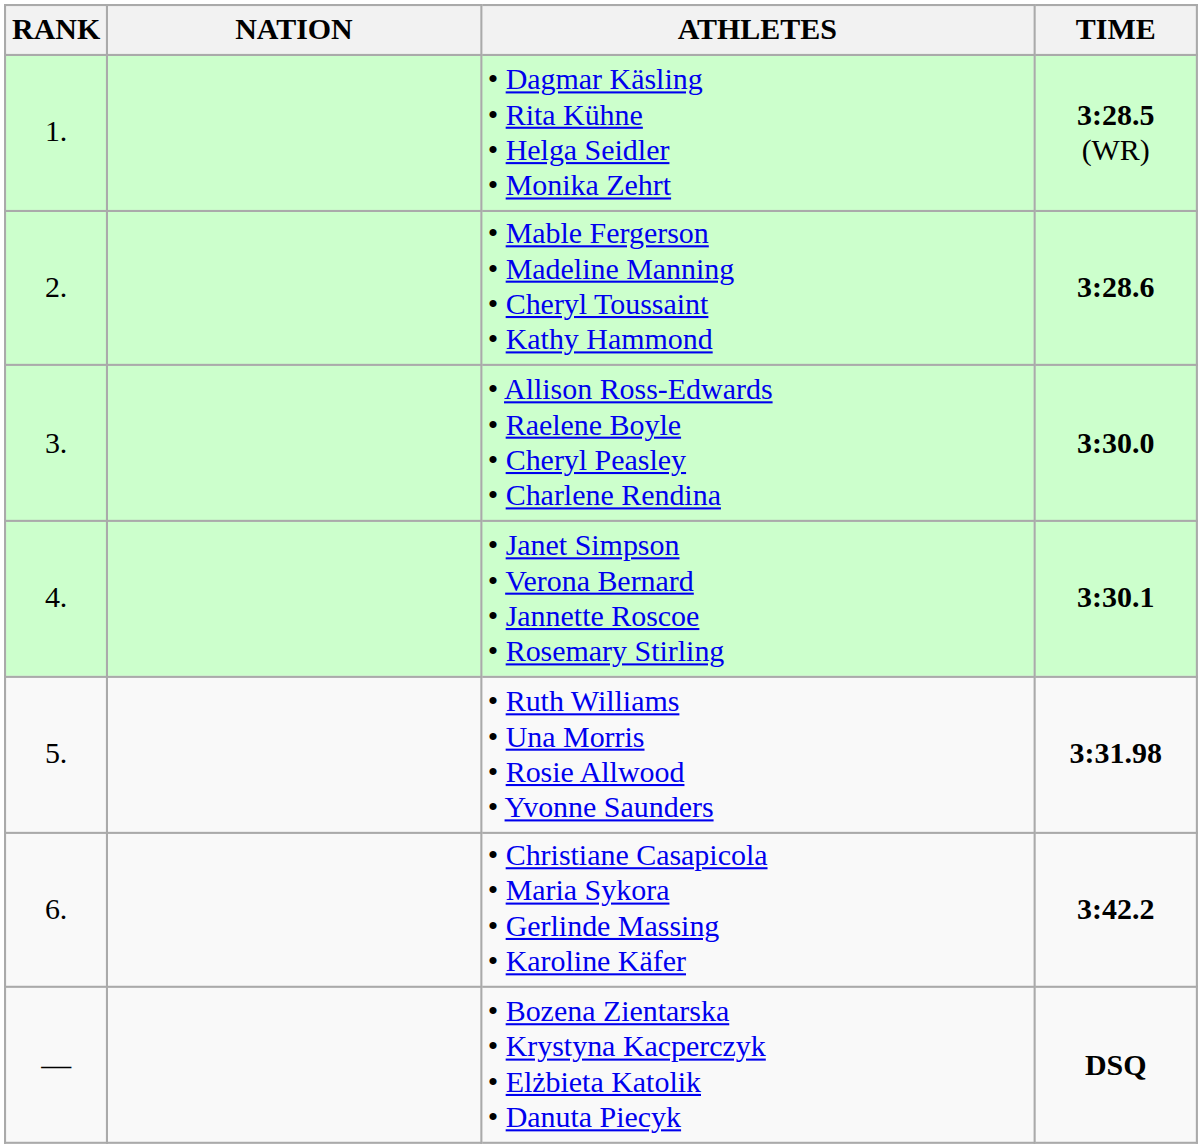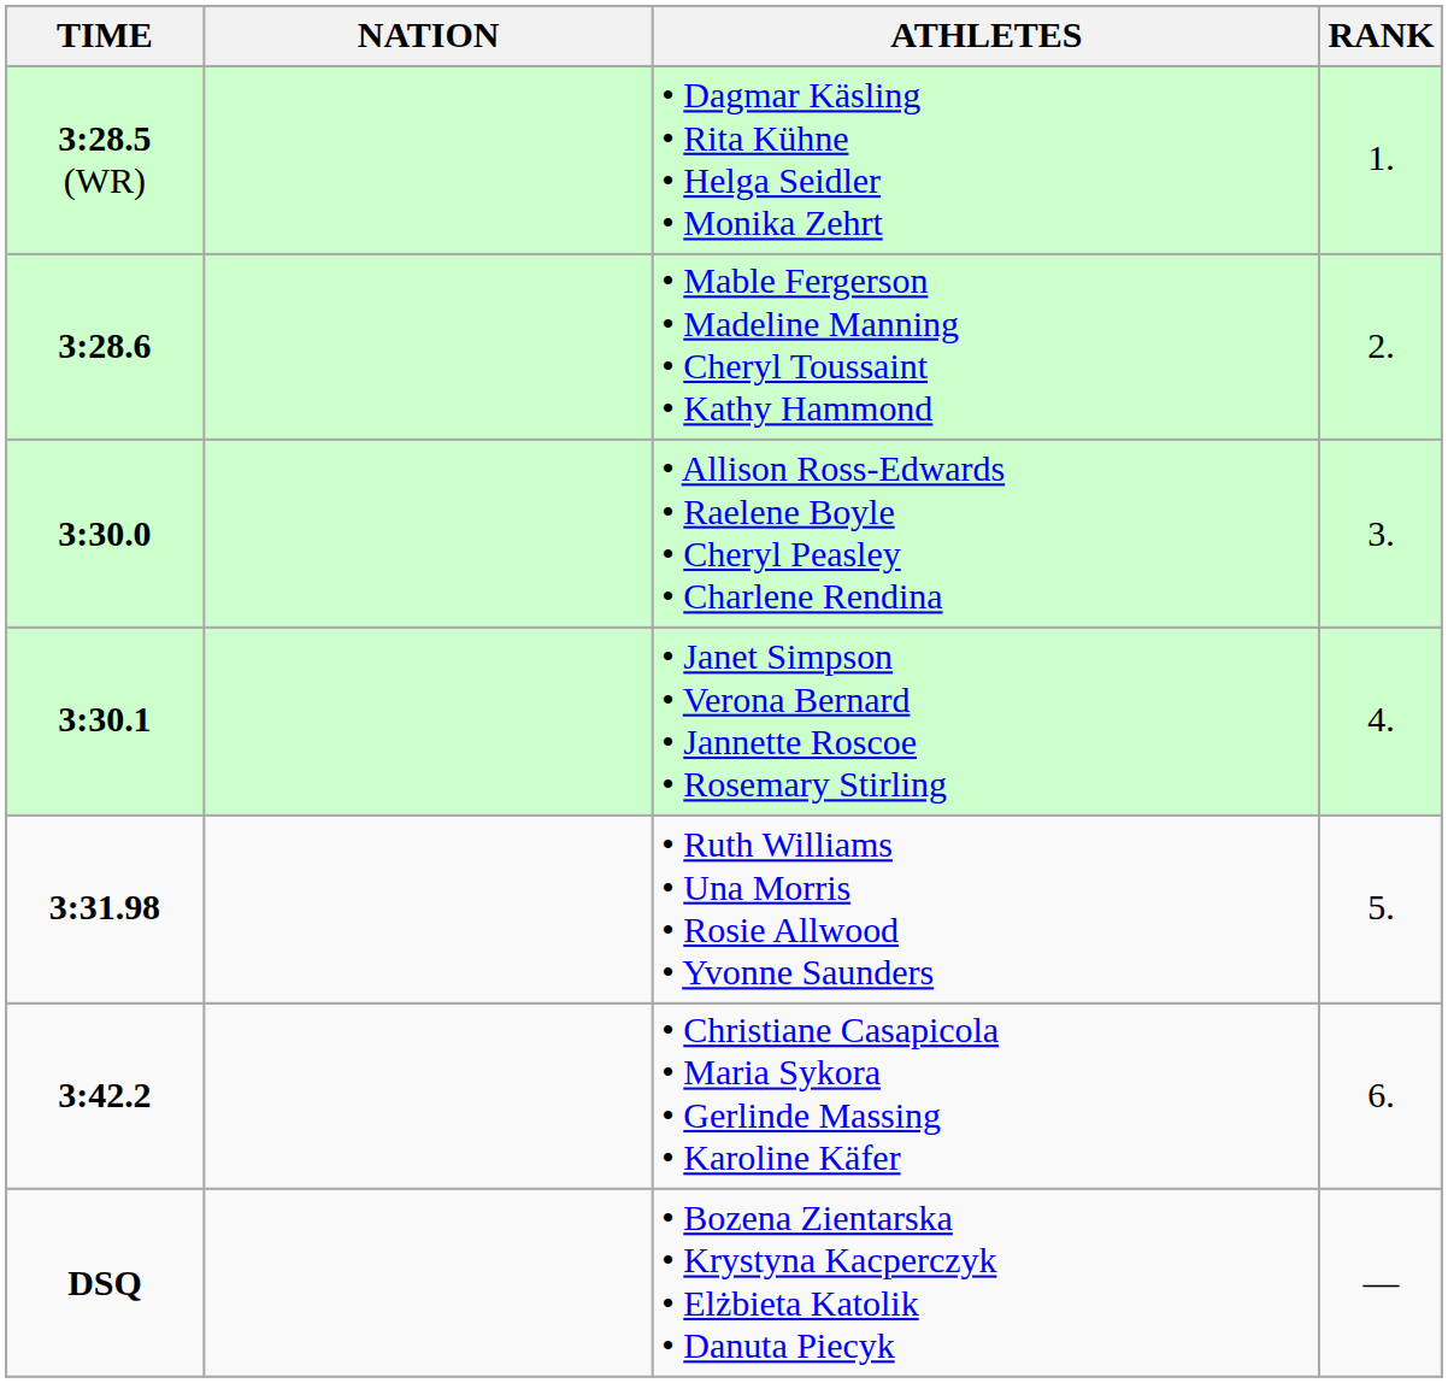columns swapped: RANK <-> TIME
